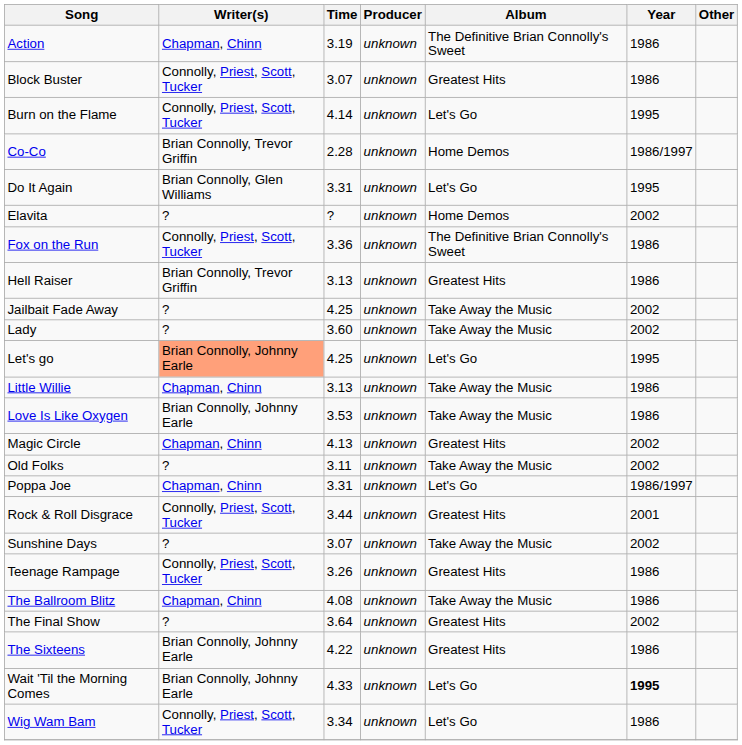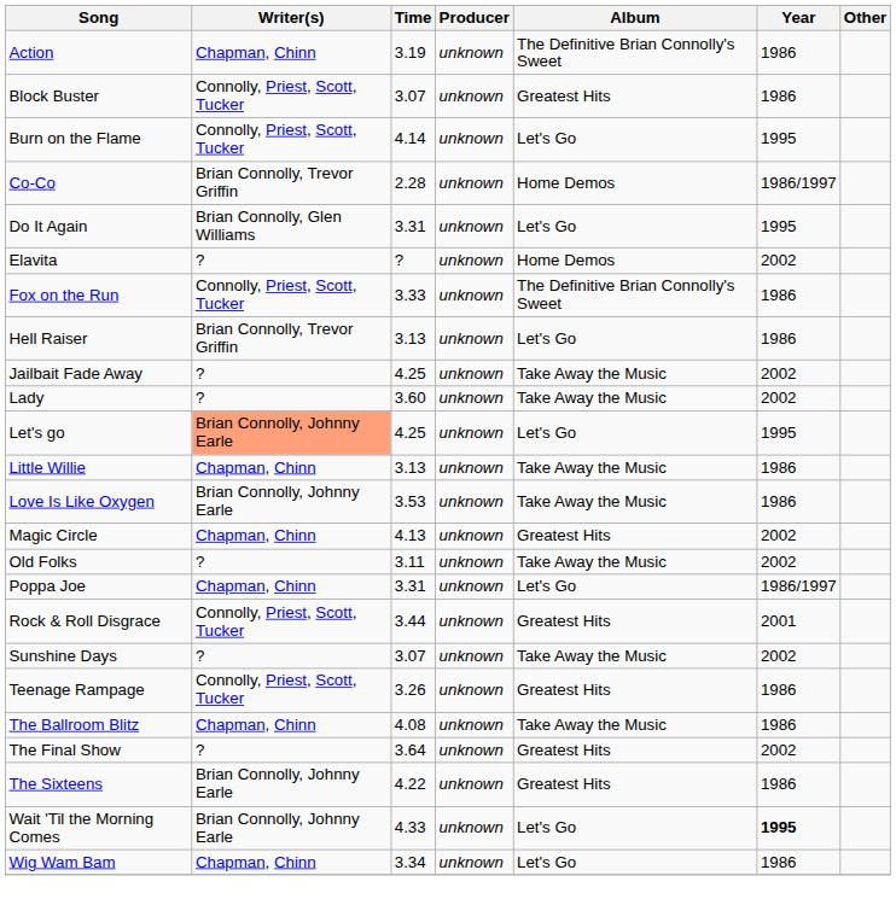Fox on the Run | Time: 3.36 -> 3.33
Hell Raiser | Album: Greatest Hits -> Let's Go
Wig Wam Bam | Writer(s): Connolly, Priest, Scott, Tucker -> Chapman, Chinn
